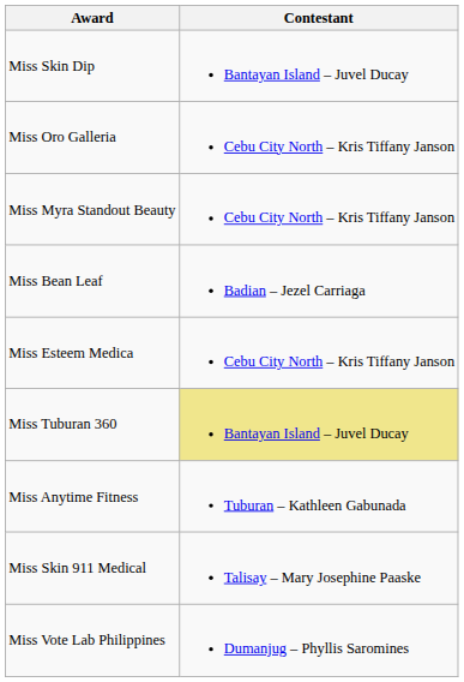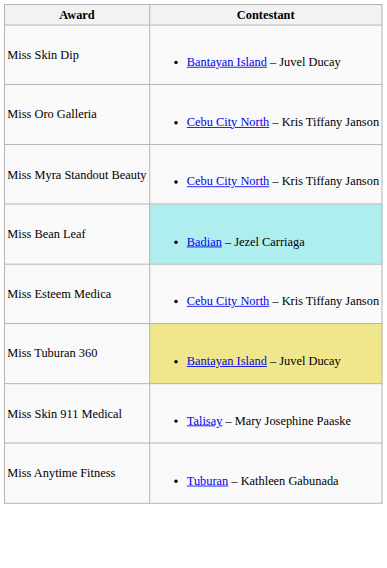Miss Bean Leaf | Contestant: no background -> paleturquoise background
rows swapped: Miss Skin 911 Medical <-> Miss Anytime Fitness
- row: Miss Vote Lab Philippines | Dumanjug – Phyllis Saromines
